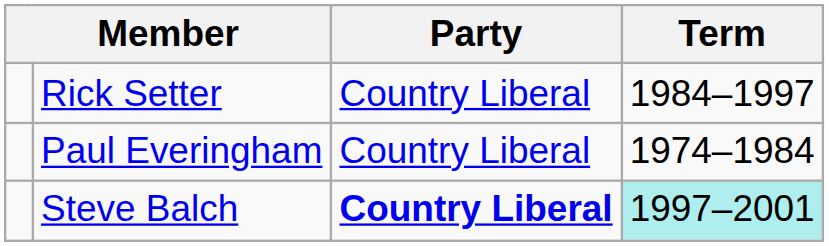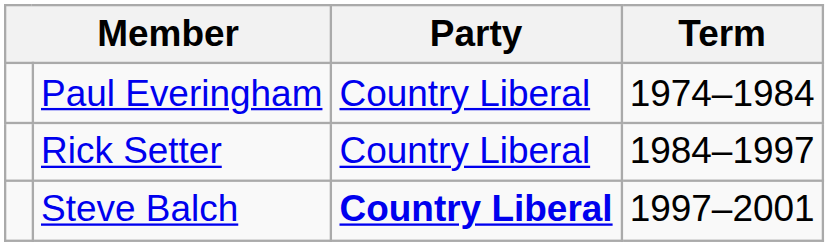rows swapped: Paul Everingham <-> Rick Setter
Steve Balch | Term: paleturquoise background -> no background
